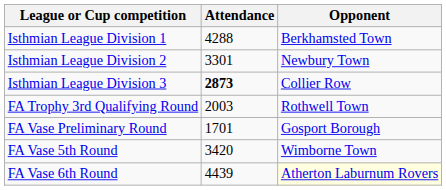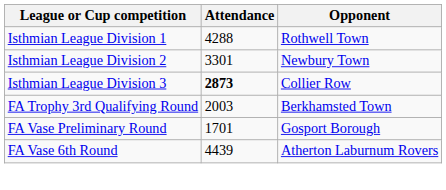Isthmian League Division 1 | Opponent: Berkhamsted Town -> Rothwell Town
FA Trophy 3rd Qualifying Round | Opponent: Rothwell Town -> Berkhamsted Town
- row: FA Vase 5th Round | 3420 | Wimborne Town
FA Vase 6th Round | Opponent: lightyellow background -> no background
